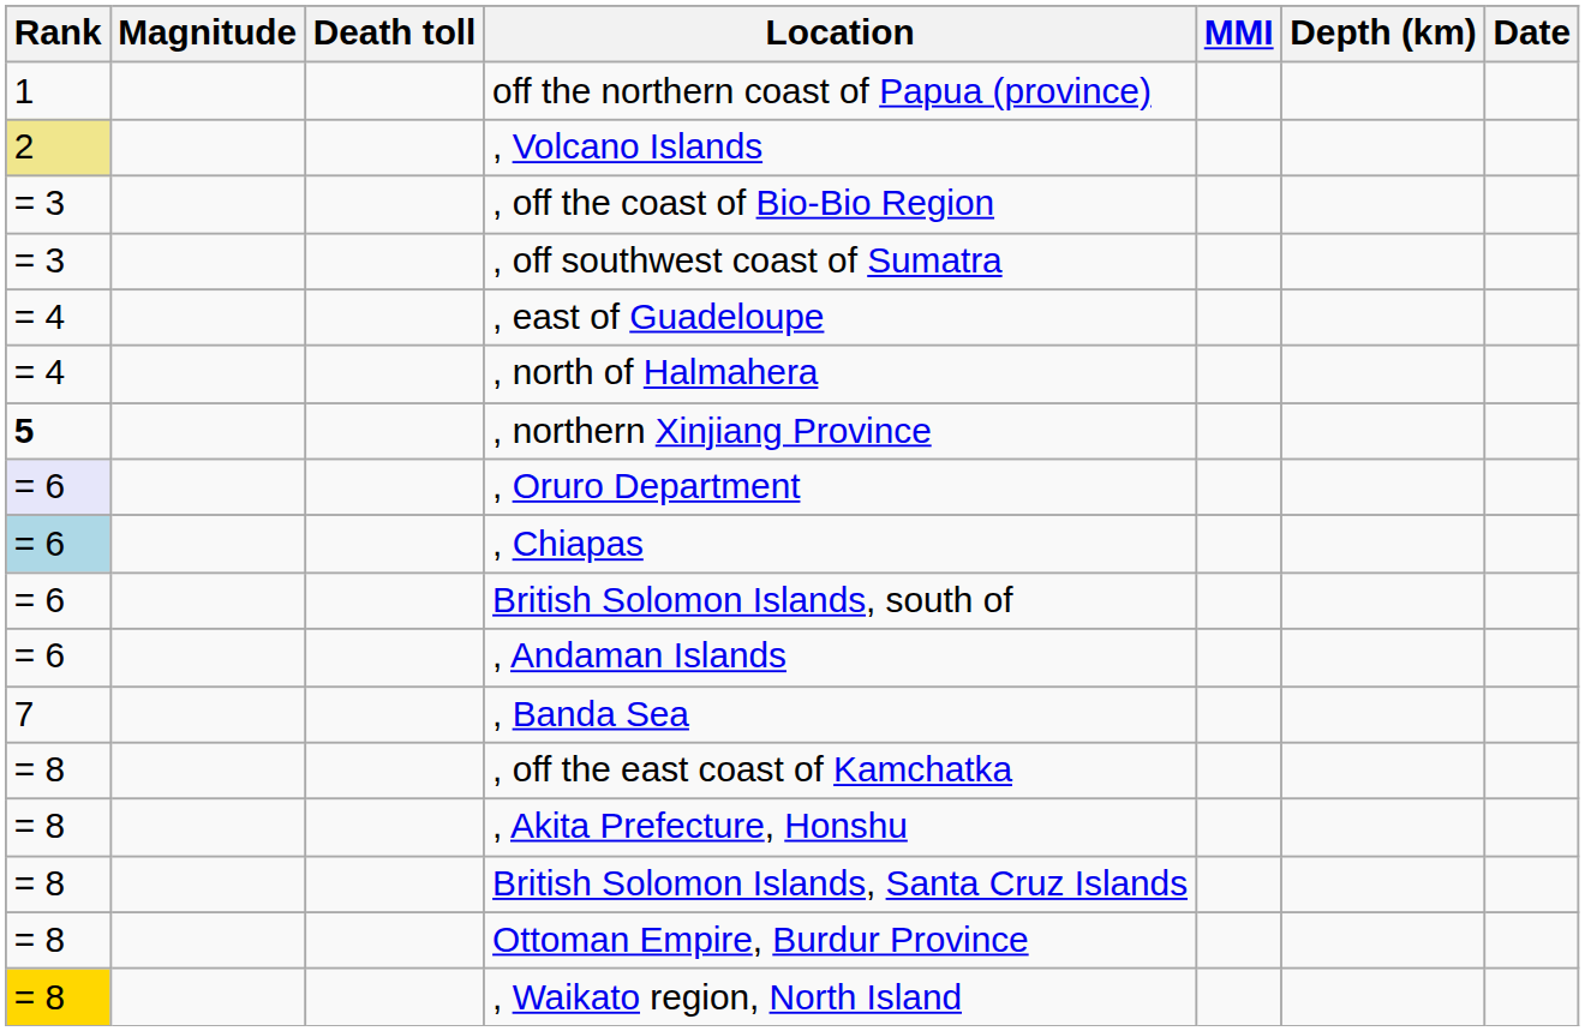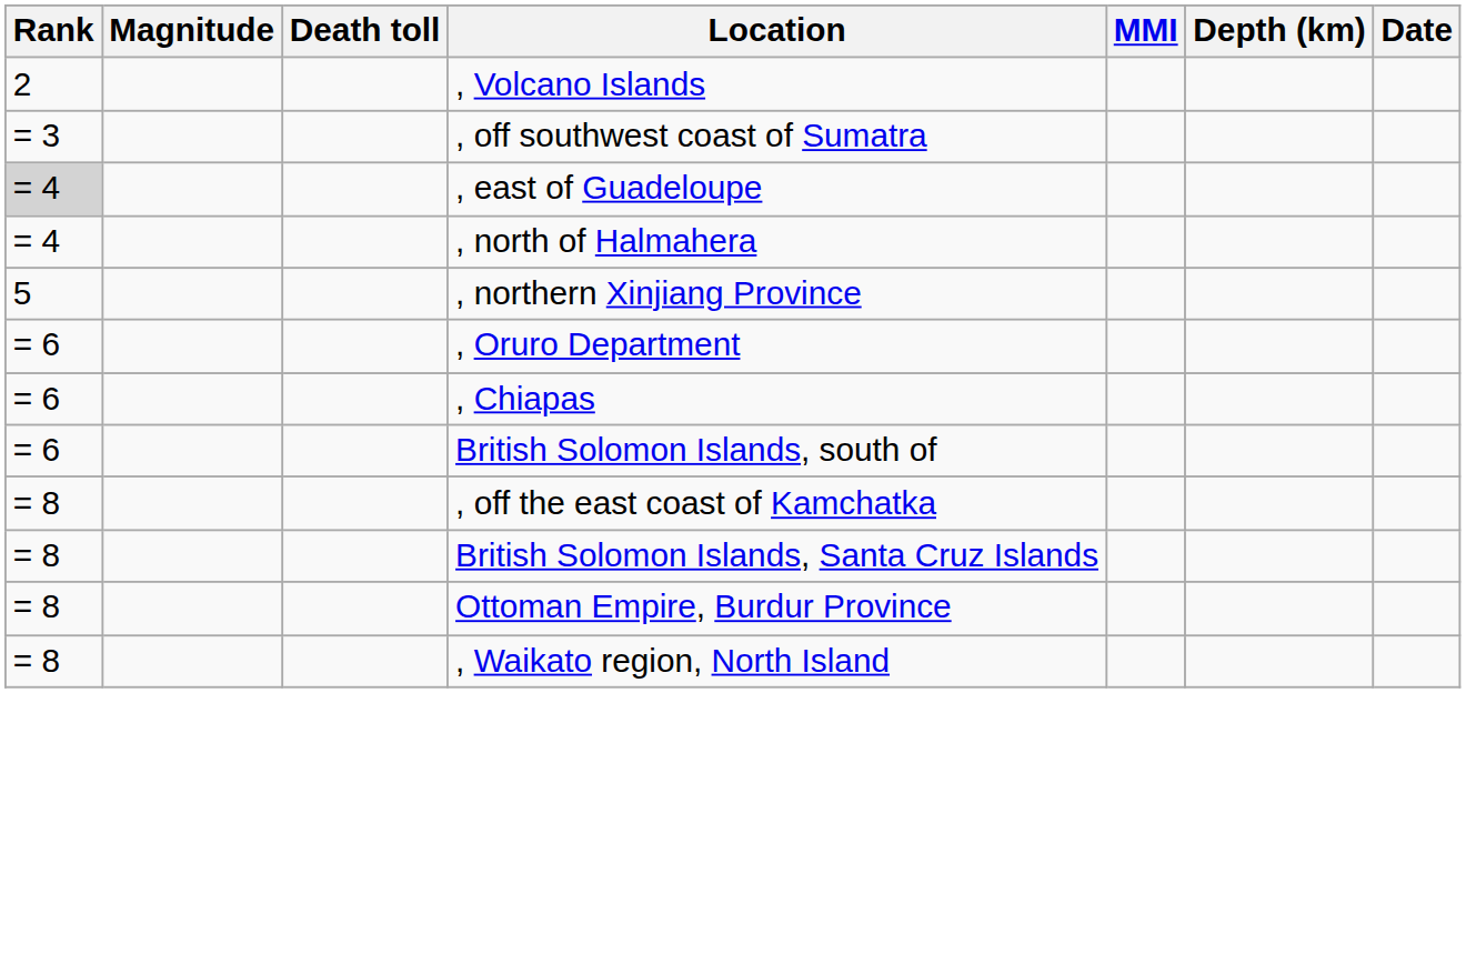- row: 1 | off the northern coast of Papua (province)
, Volcano Islands | Rank: khaki background -> no background
- row: = 3 | , off the coast of Bio-Bio Region
, east of Guadeloupe | Rank: no background -> lightgrey background
, northern Xinjiang Province | Rank: bold -> normal
, Oruro Department | Rank: lavender background -> no background
, Chiapas | Rank: lightblue background -> no background
- row: = 6 | , Andaman Islands
- row: 7 | , Banda Sea
- row: = 8 | , Akita Prefecture, Honshu
, Waikato region, North Island | Rank: gold background -> no background
